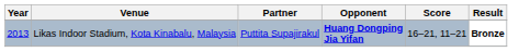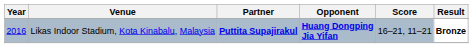Likas Indoor Stadium, Kota Kinabalu, Malaysia | Year: 2013 -> 2016
Likas Indoor Stadium, Kota Kinabalu, Malaysia | Partner: normal -> bold
